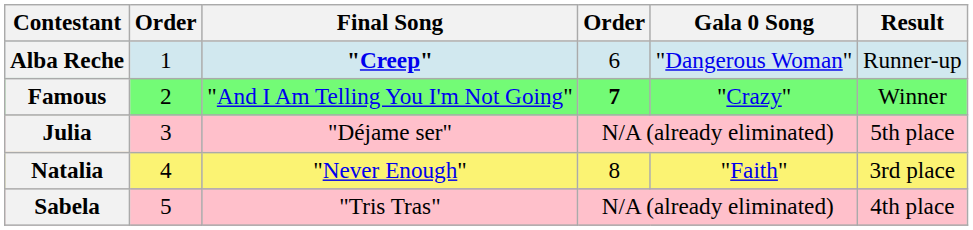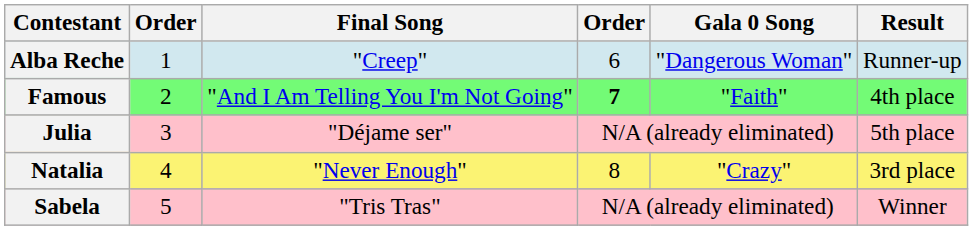Alba Reche | Final Song: bold -> normal
Famous | Gala 0 Song: "Crazy" -> "Faith"
Famous | Result: Winner -> 4th place
Natalia | Gala 0 Song: "Faith" -> "Crazy"
Sabela | Result: 4th place -> Winner
